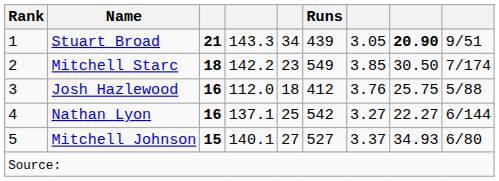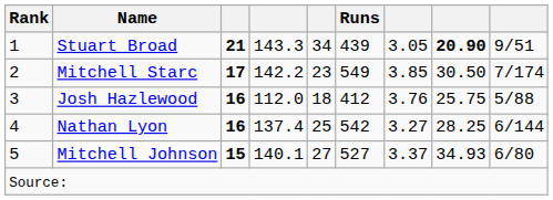Mitchell Starc | column 3: 18 -> 17
Nathan Lyon | column 4: 137.1 -> 137.4
Nathan Lyon | column 8: 22.27 -> 28.25
